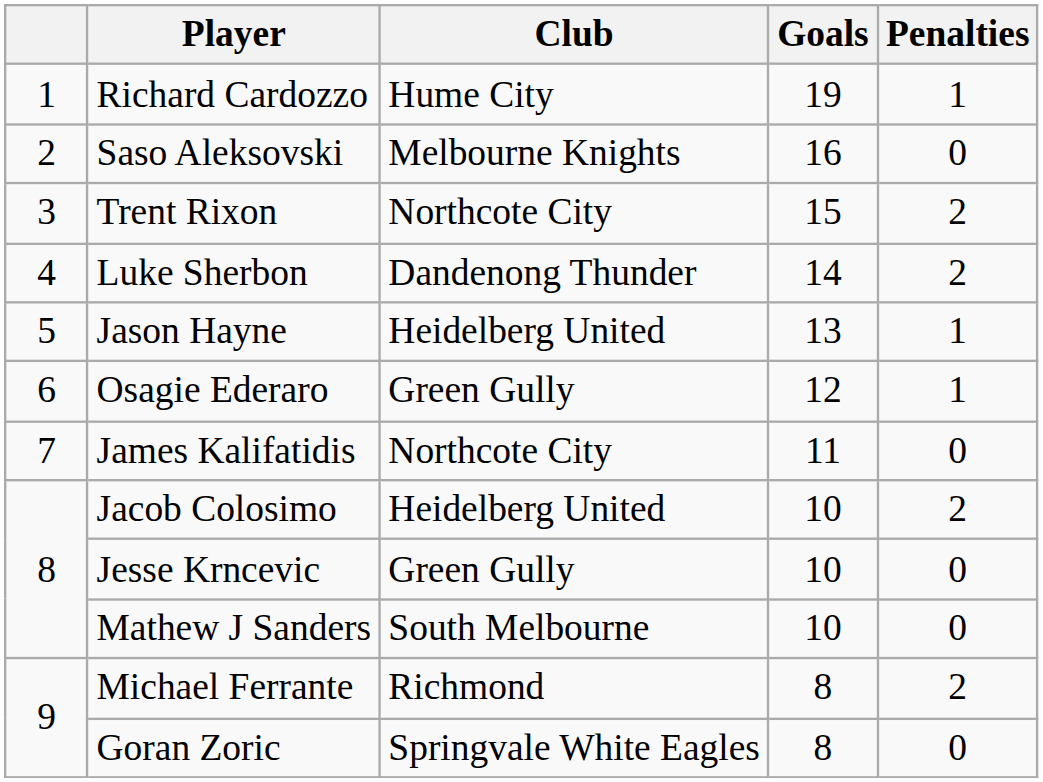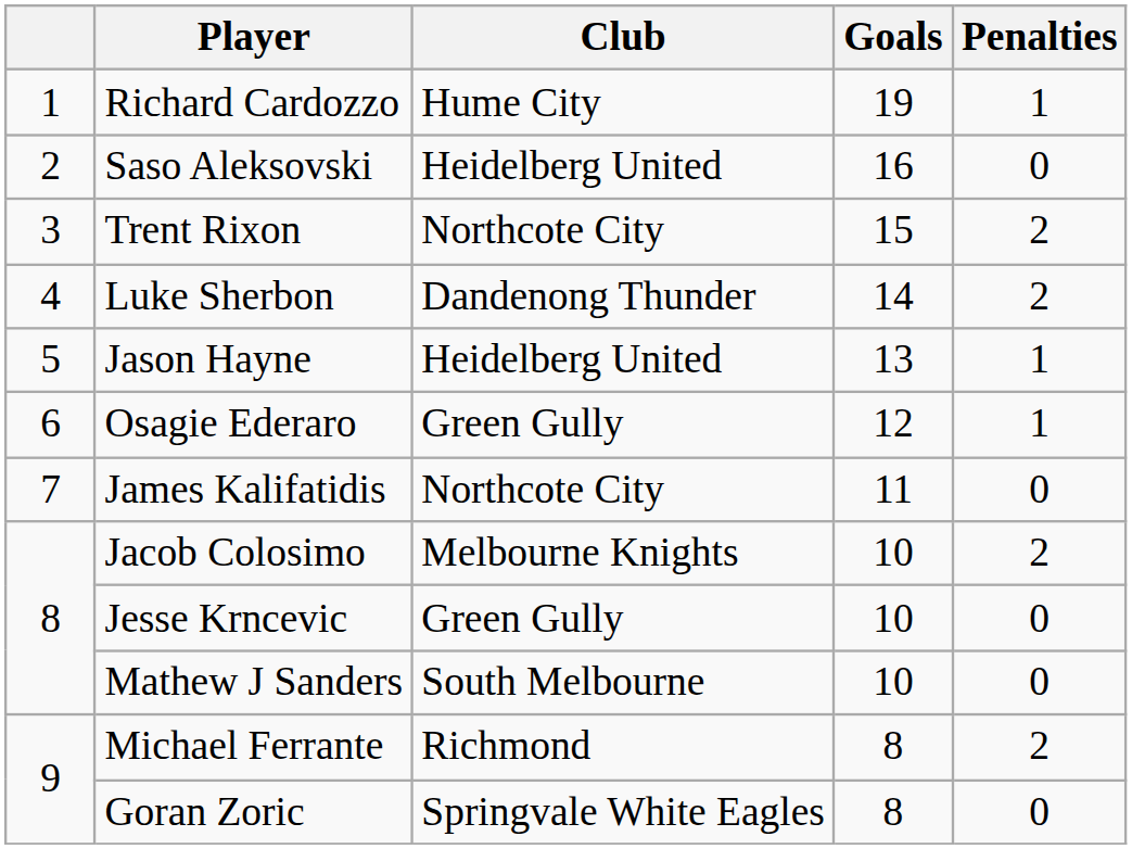Saso Aleksovski | Club: Melbourne Knights -> Heidelberg United
Jacob Colosimo | Club: Heidelberg United -> Melbourne Knights
